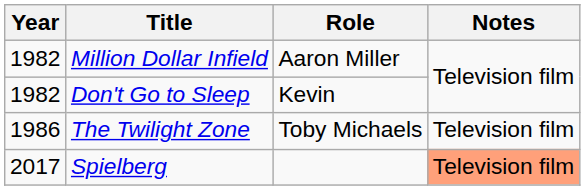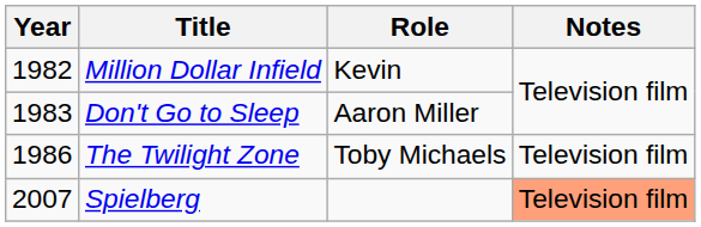Million Dollar Infield | Role: Aaron Miller -> Kevin
Don't Go to Sleep | Year: 1982 -> 1983
Don't Go to Sleep | Role: Kevin -> Aaron Miller
Spielberg | Year: 2017 -> 2007
